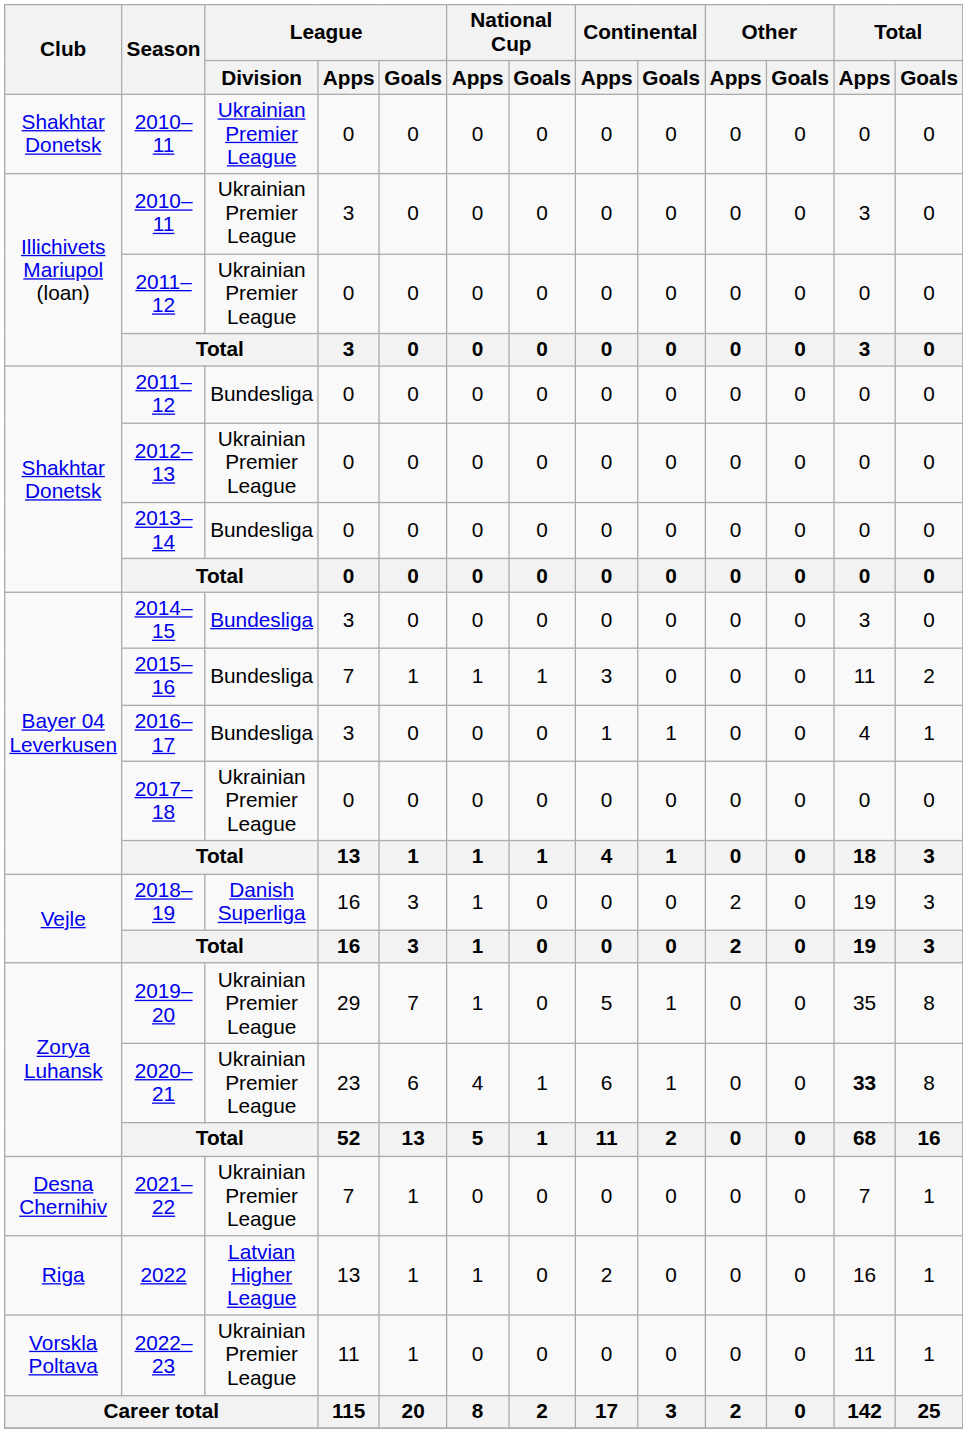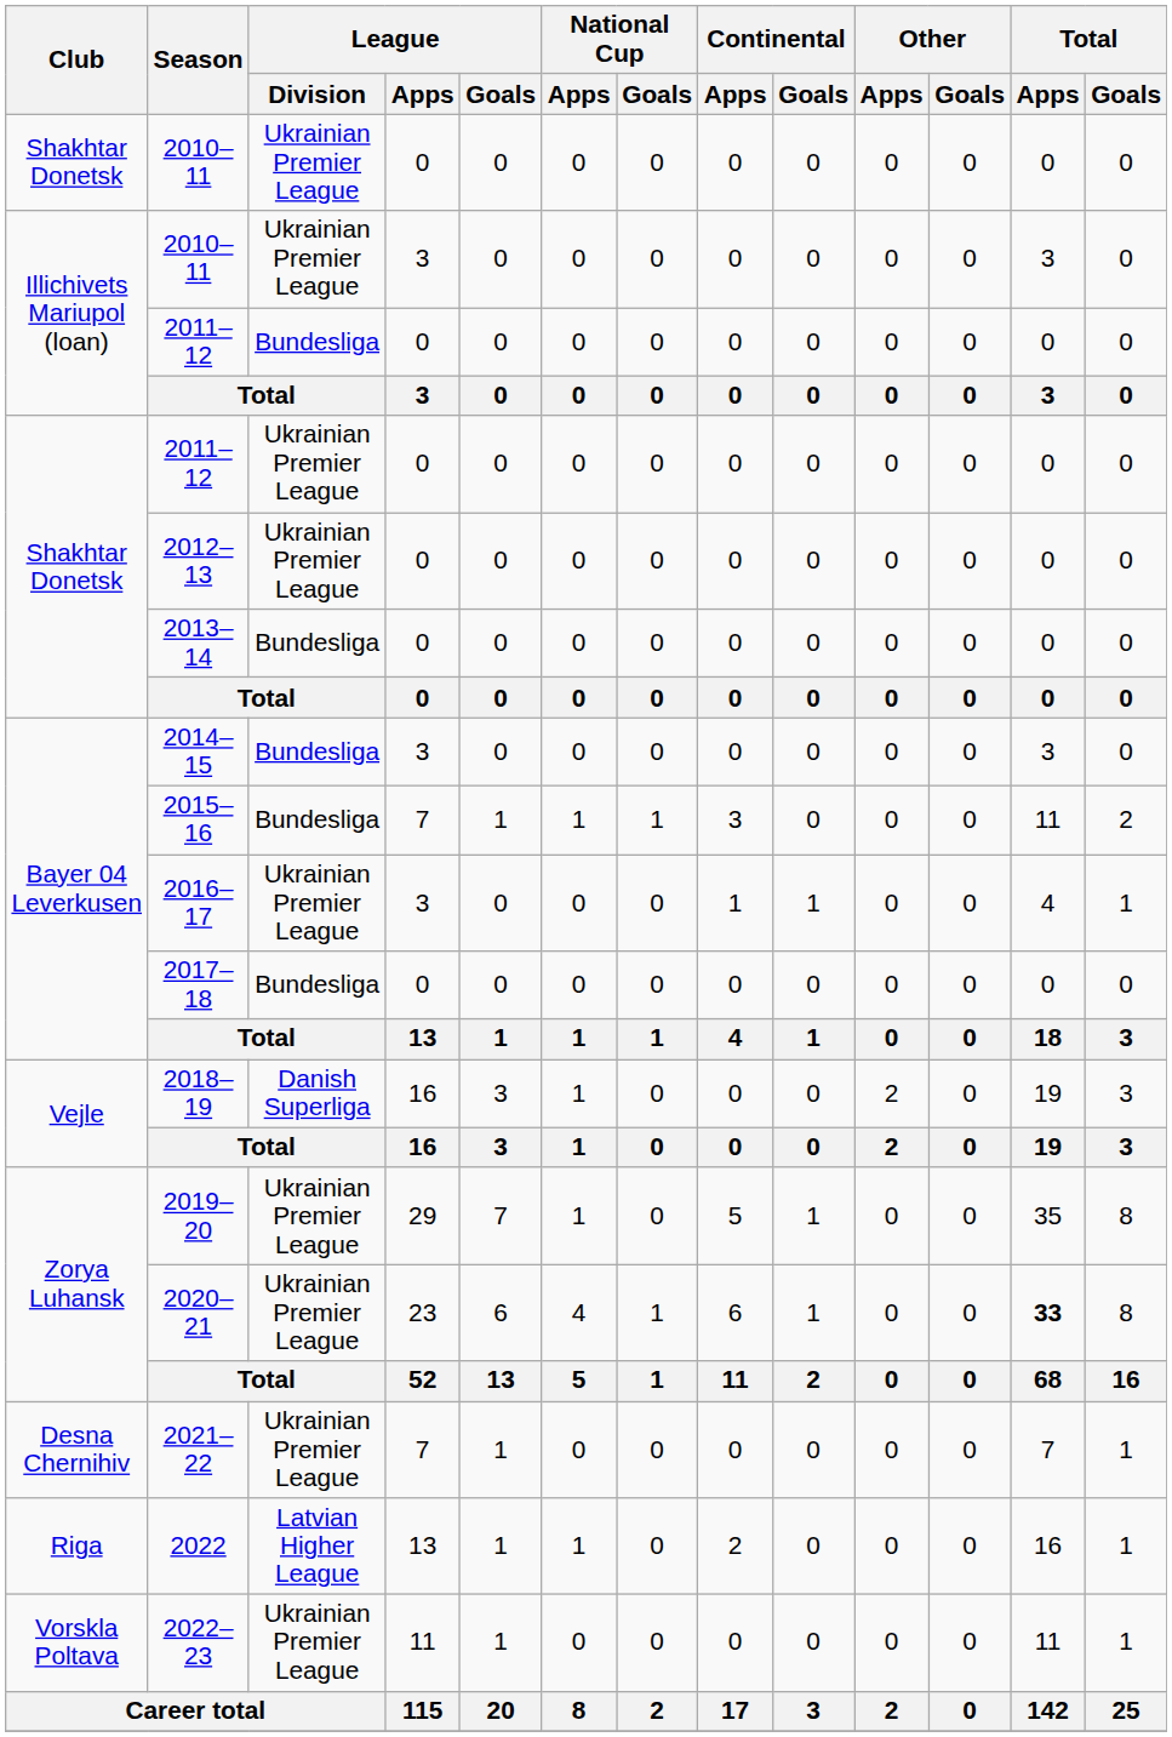Illichivets Mariupol (loan) / 2011–12 | League / Division: Ukrainian Premier League -> Bundesliga
Shakhtar Donetsk / 2011–12 | League / Division: Bundesliga -> Ukrainian Premier League
2016–17 | League / Division: Bundesliga -> Ukrainian Premier League
2017–18 | League / Division: Ukrainian Premier League -> Bundesliga
